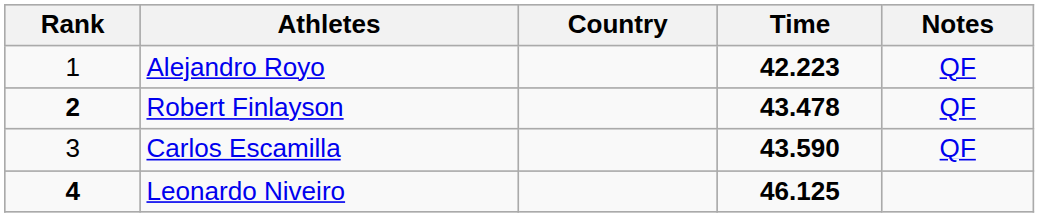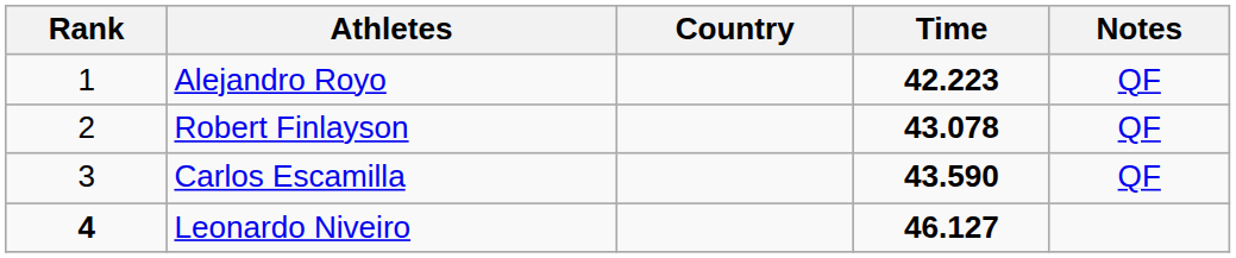Robert Finlayson | Rank: bold -> normal
Robert Finlayson | Time: 43.478 -> 43.078
Leonardo Niveiro | Time: 46.125 -> 46.127
